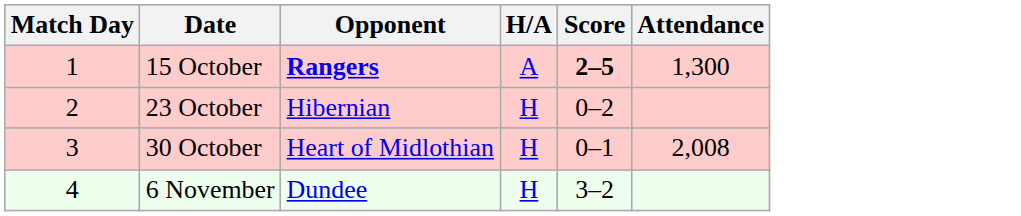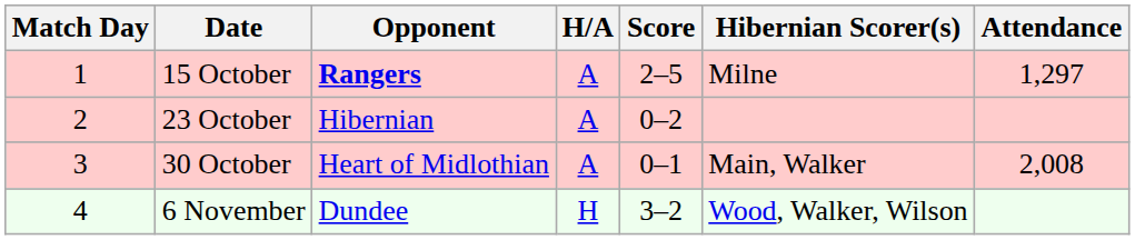+ column: Hibernian Scorer(s) | Milne | Main, Walker | Wood, Walker, Wilson
15 October | Score: bold -> normal
15 October | Attendance: 1,300 -> 1,297
23 October | H/A: H -> A
30 October | H/A: H -> A
